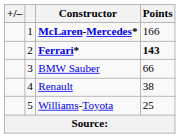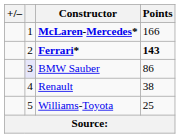BMW Sauber | column 2: no background -> lavender background
BMW Sauber | Points: 66 -> 86
